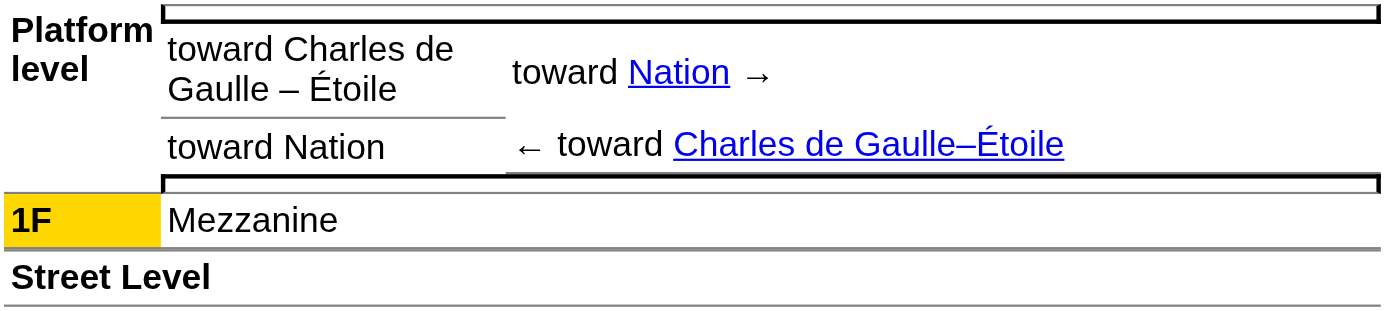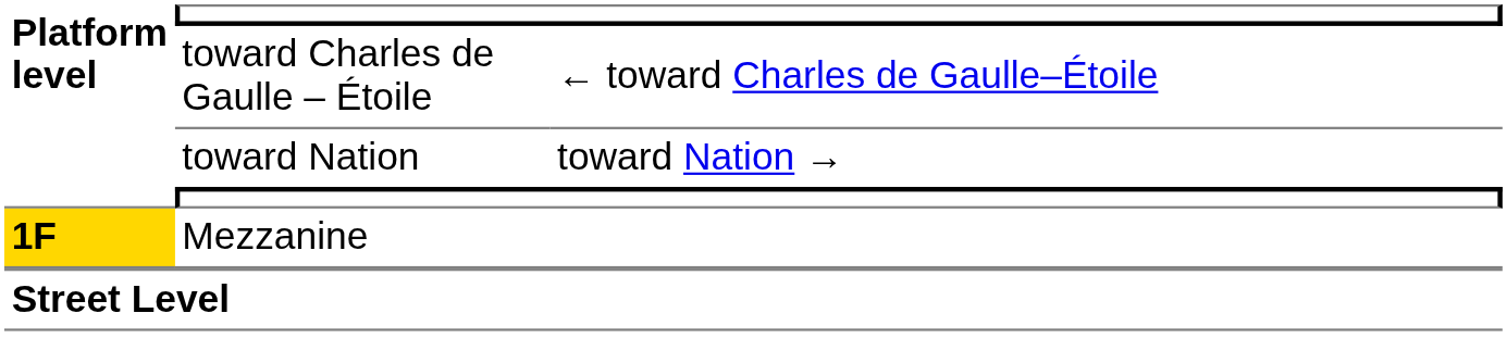toward Charles de Gaulle – Étoile | column 3: toward Nation → -> ← toward Charles de Gaulle–Étoile
toward Nation | column 3: ← toward Charles de Gaulle–Étoile -> toward Nation →
